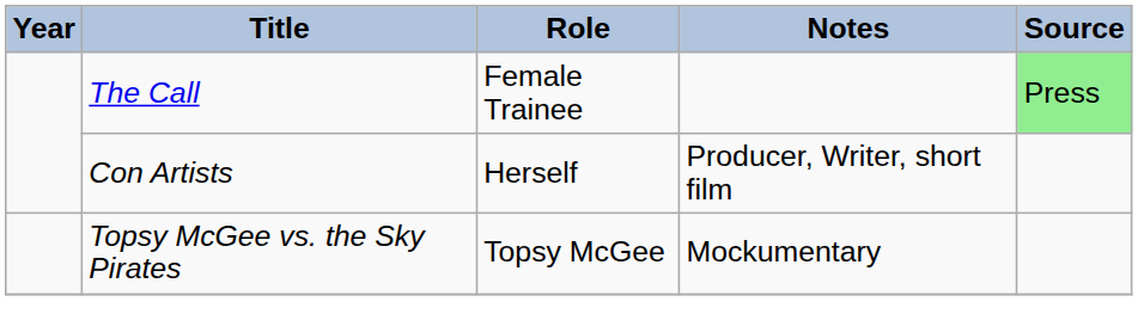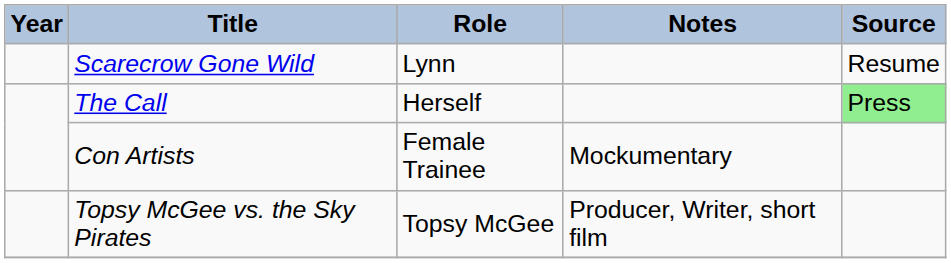+ row: Scarecrow Gone Wild | Lynn | Resume
The Call | Role: Female Trainee -> Herself
Con Artists | Role: Herself -> Female Trainee
Con Artists | Notes: Producer, Writer, short film -> Mockumentary
Topsy McGee vs. the Sky Pirates | Notes: Mockumentary -> Producer, Writer, short film
